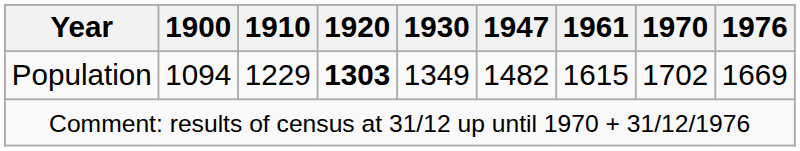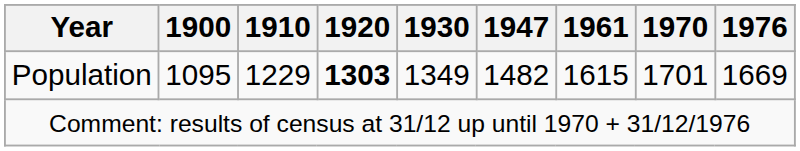Population | 1900: 1094 -> 1095
Population | 1970: 1702 -> 1701
